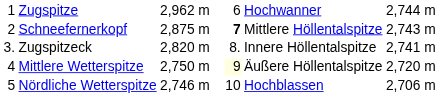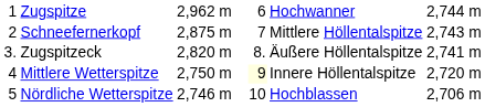Schneefernerkopf | column 5: bold -> normal
Zugspitzeck | column 6: Innere Höllentalspitze -> Äußere Höllentalspitze
Mittlere Wetterspitze | column 6: Äußere Höllentalspitze -> Innere Höllentalspitze
